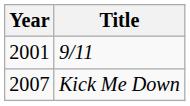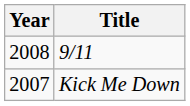9/11 | Year: 2001 -> 2008
